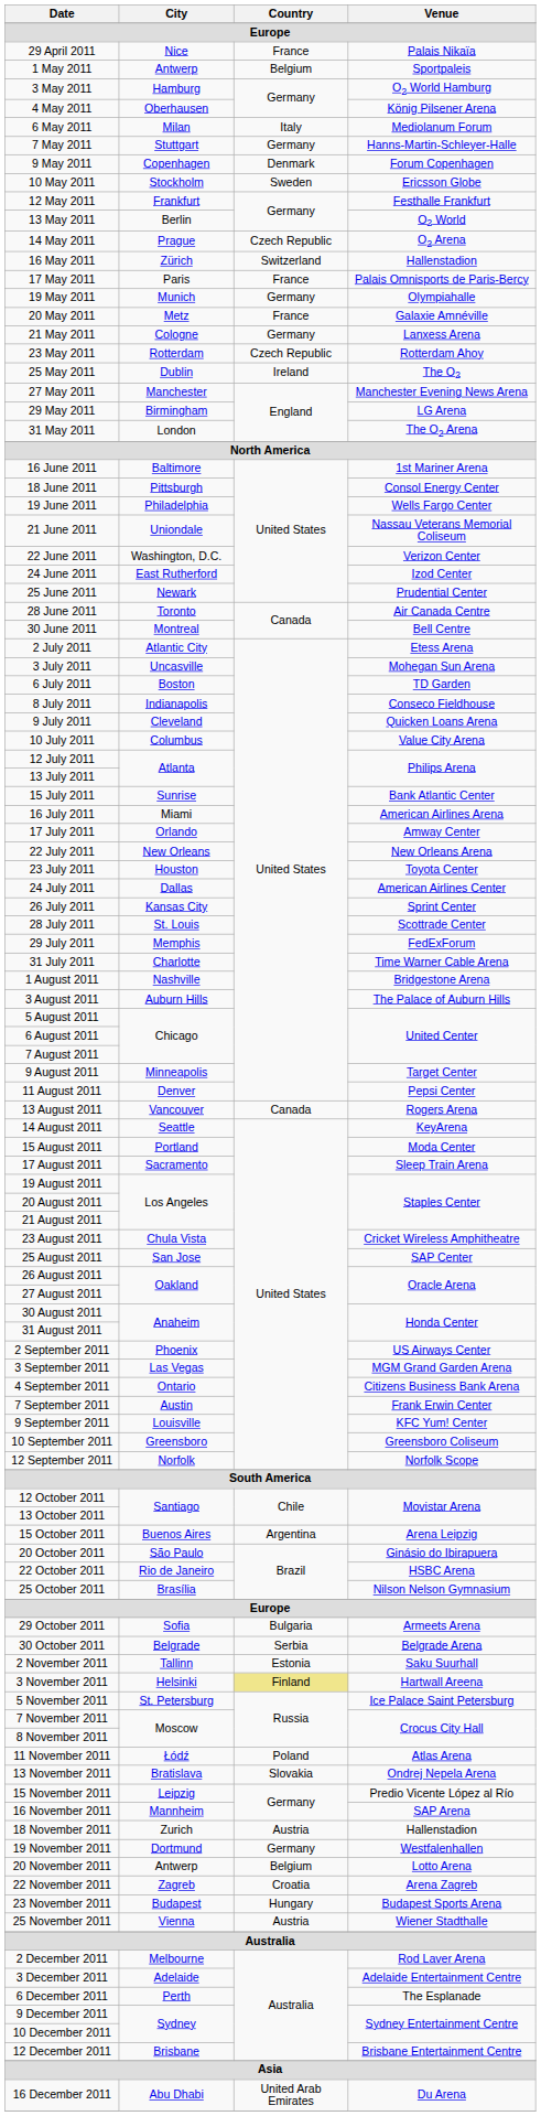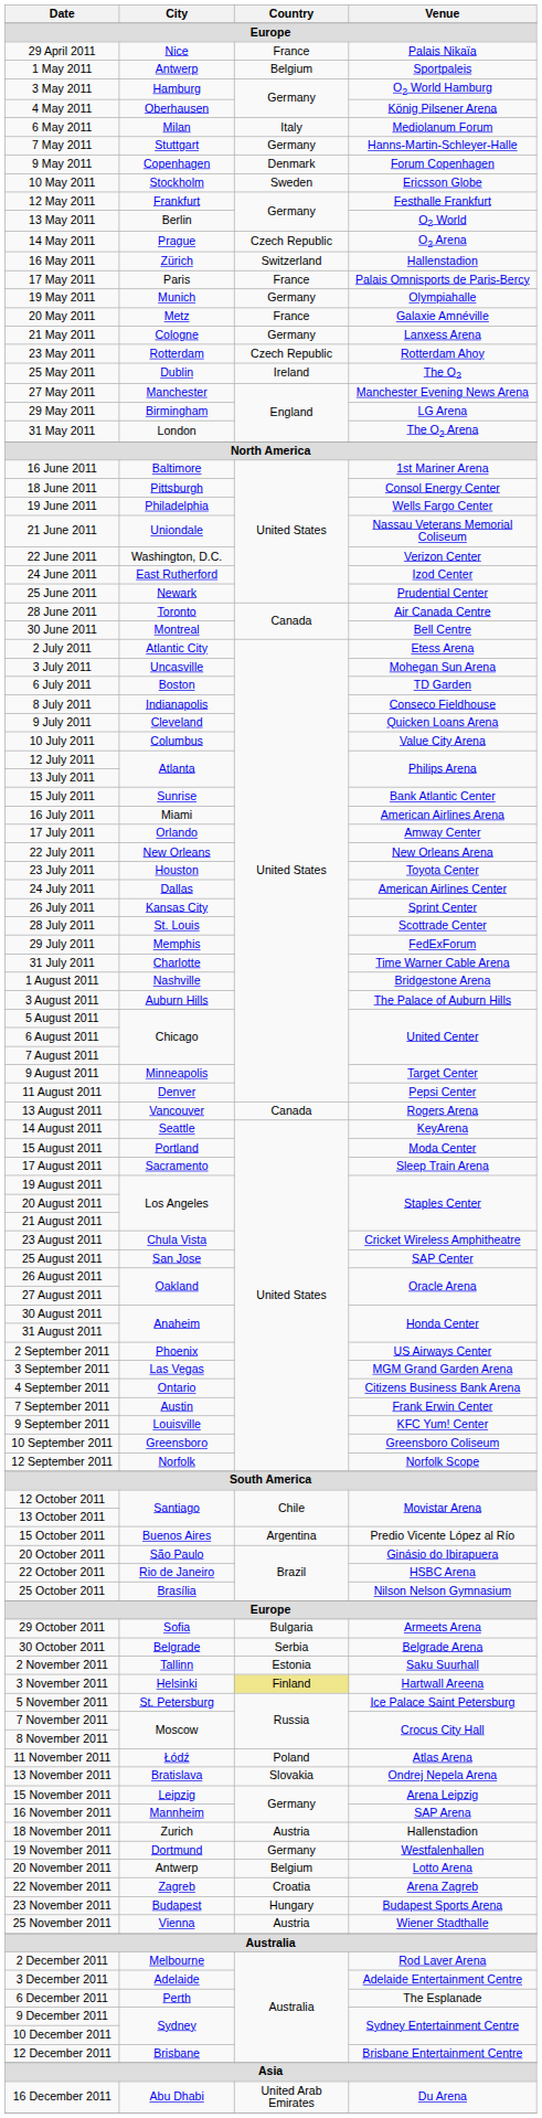15 October 2011 | Venue: Arena Leipzig -> Predio Vicente López al Río
15 November 2011 | Venue: Predio Vicente López al Río -> Arena Leipzig
